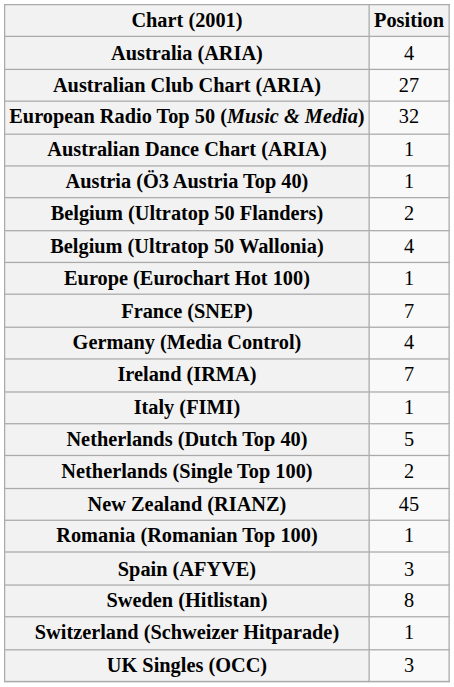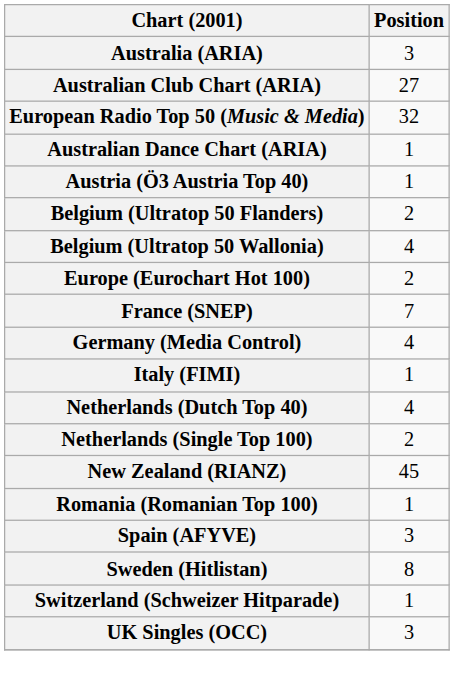Australia (ARIA) | Position: 4 -> 3
Europe (Eurochart Hot 100) | Position: 1 -> 2
- row: Ireland (IRMA) | 7
Netherlands (Dutch Top 40) | Position: 5 -> 4
